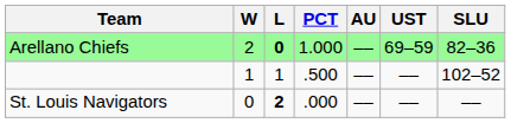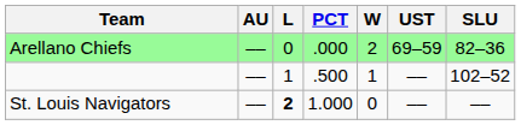columns swapped: W <-> AU
Arellano Chiefs | L: bold -> normal
Arellano Chiefs | PCT: 1.000 -> .000
St. Louis Navigators | PCT: .000 -> 1.000
